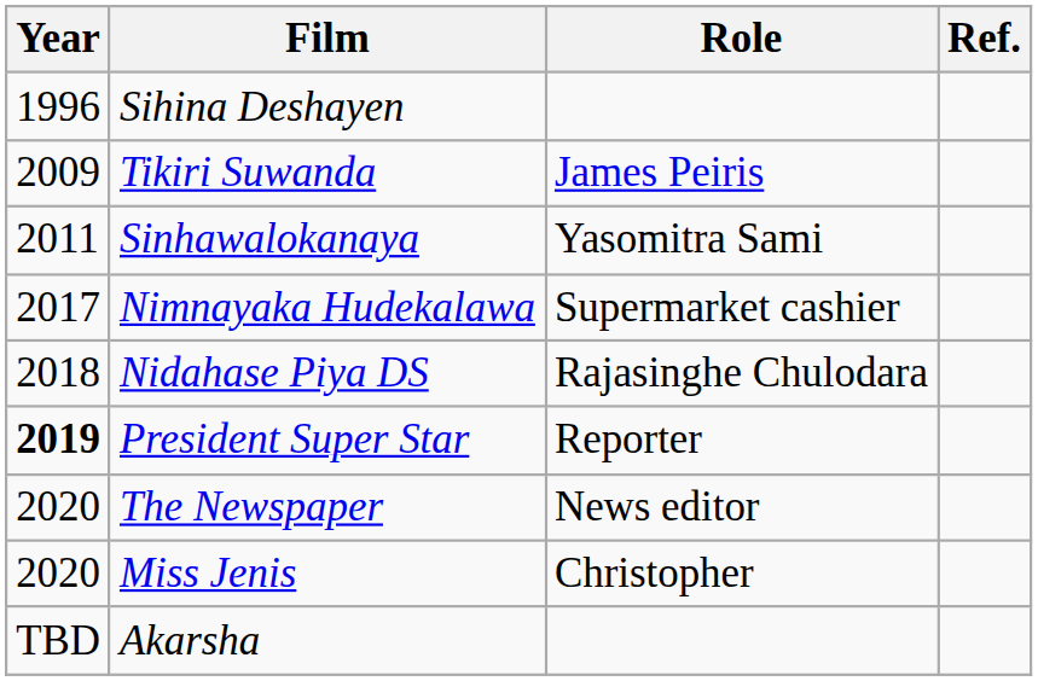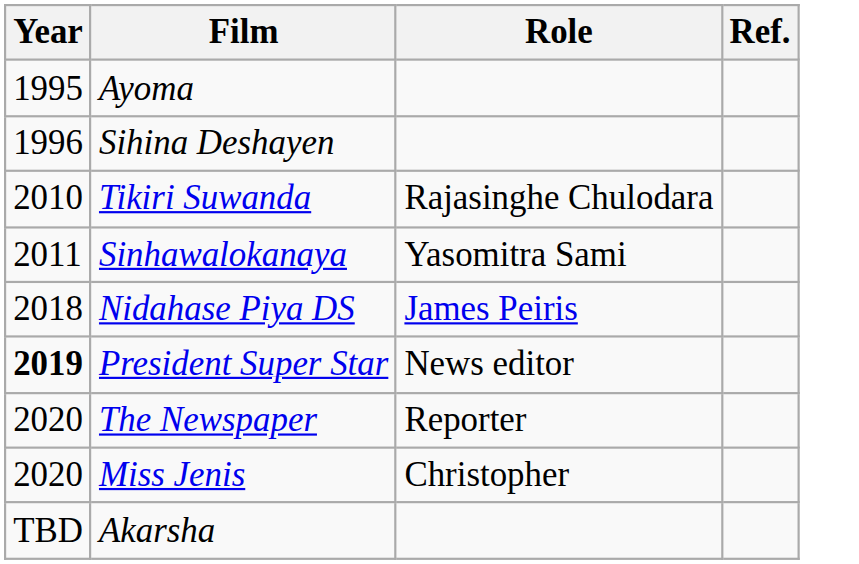+ row: 1995 | Ayoma
Tikiri Suwanda | Year: 2009 -> 2010
Tikiri Suwanda | Role: James Peiris -> Rajasinghe Chulodara
- row: 2017 | Nimnayaka Hudekalawa | Supermarket cashier
Nidahase Piya DS | Role: Rajasinghe Chulodara -> James Peiris
President Super Star | Role: Reporter -> News editor
The Newspaper | Role: News editor -> Reporter
